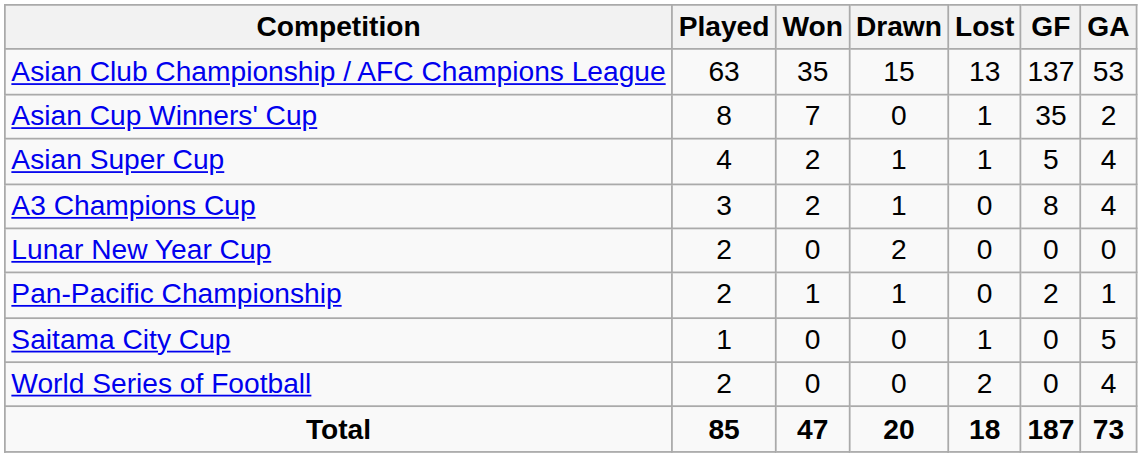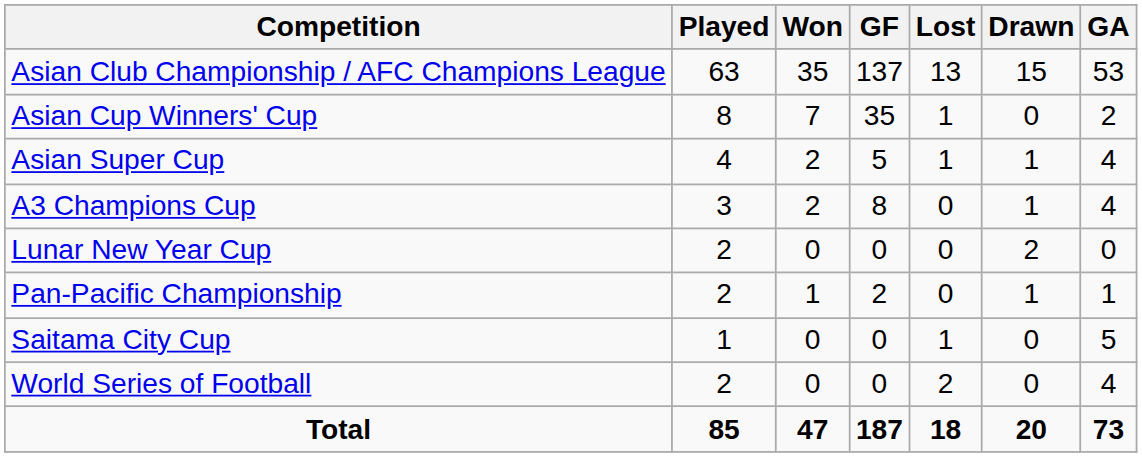columns swapped: Drawn <-> GF
